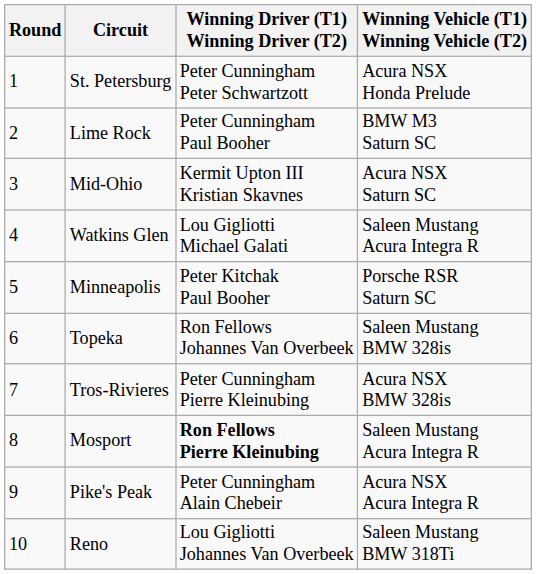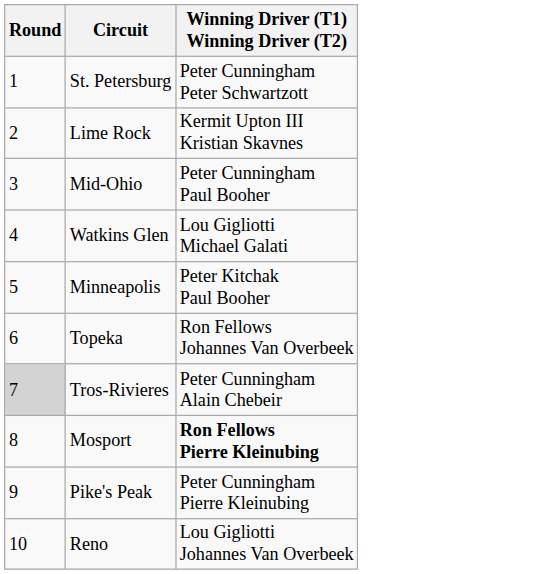- column: Winning Vehicle (T1) Winning Vehicle (T2) | Acura NSX Honda Prelude | BMW M3 Saturn SC | Acura NSX Saturn SC | Saleen Mustang Acura Integra R | Porsche RSR Saturn SC | Saleen Mustang BMW 328is | Acura NSX BMW 328is | Saleen Mustang Acura Integra R | Acura NSX Acura Integra R | Saleen Mustang BMW 318Ti
Lime Rock | Winning Driver (T1) Winning Driver (T2): Peter Cunningham Paul Booher -> Kermit Upton III Kristian Skavnes
Mid-Ohio | Winning Driver (T1) Winning Driver (T2): Kermit Upton III Kristian Skavnes -> Peter Cunningham Paul Booher
Tros-Rivieres | Round: no background -> lightgrey background
Tros-Rivieres | Winning Driver (T1) Winning Driver (T2): Peter Cunningham Pierre Kleinubing -> Peter Cunningham Alain Chebeir
Pike's Peak | Winning Driver (T1) Winning Driver (T2): Peter Cunningham Alain Chebeir -> Peter Cunningham Pierre Kleinubing
